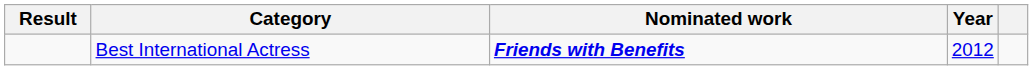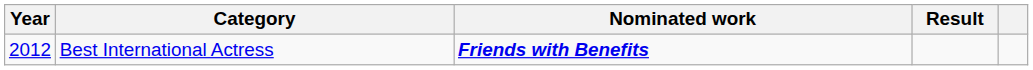columns swapped: Year <-> Result
